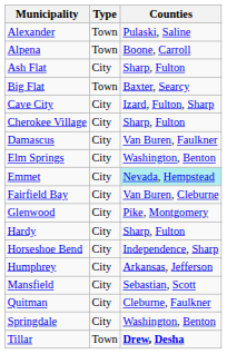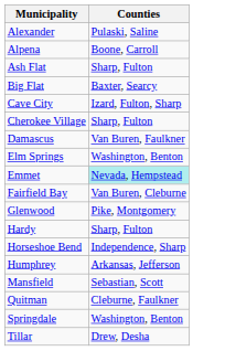- column: Type | Town | Town | City | Town | City | City | City | City | City | City | City | City | City | City | City | City | City | Town
Tillar | Counties: bold -> normal
